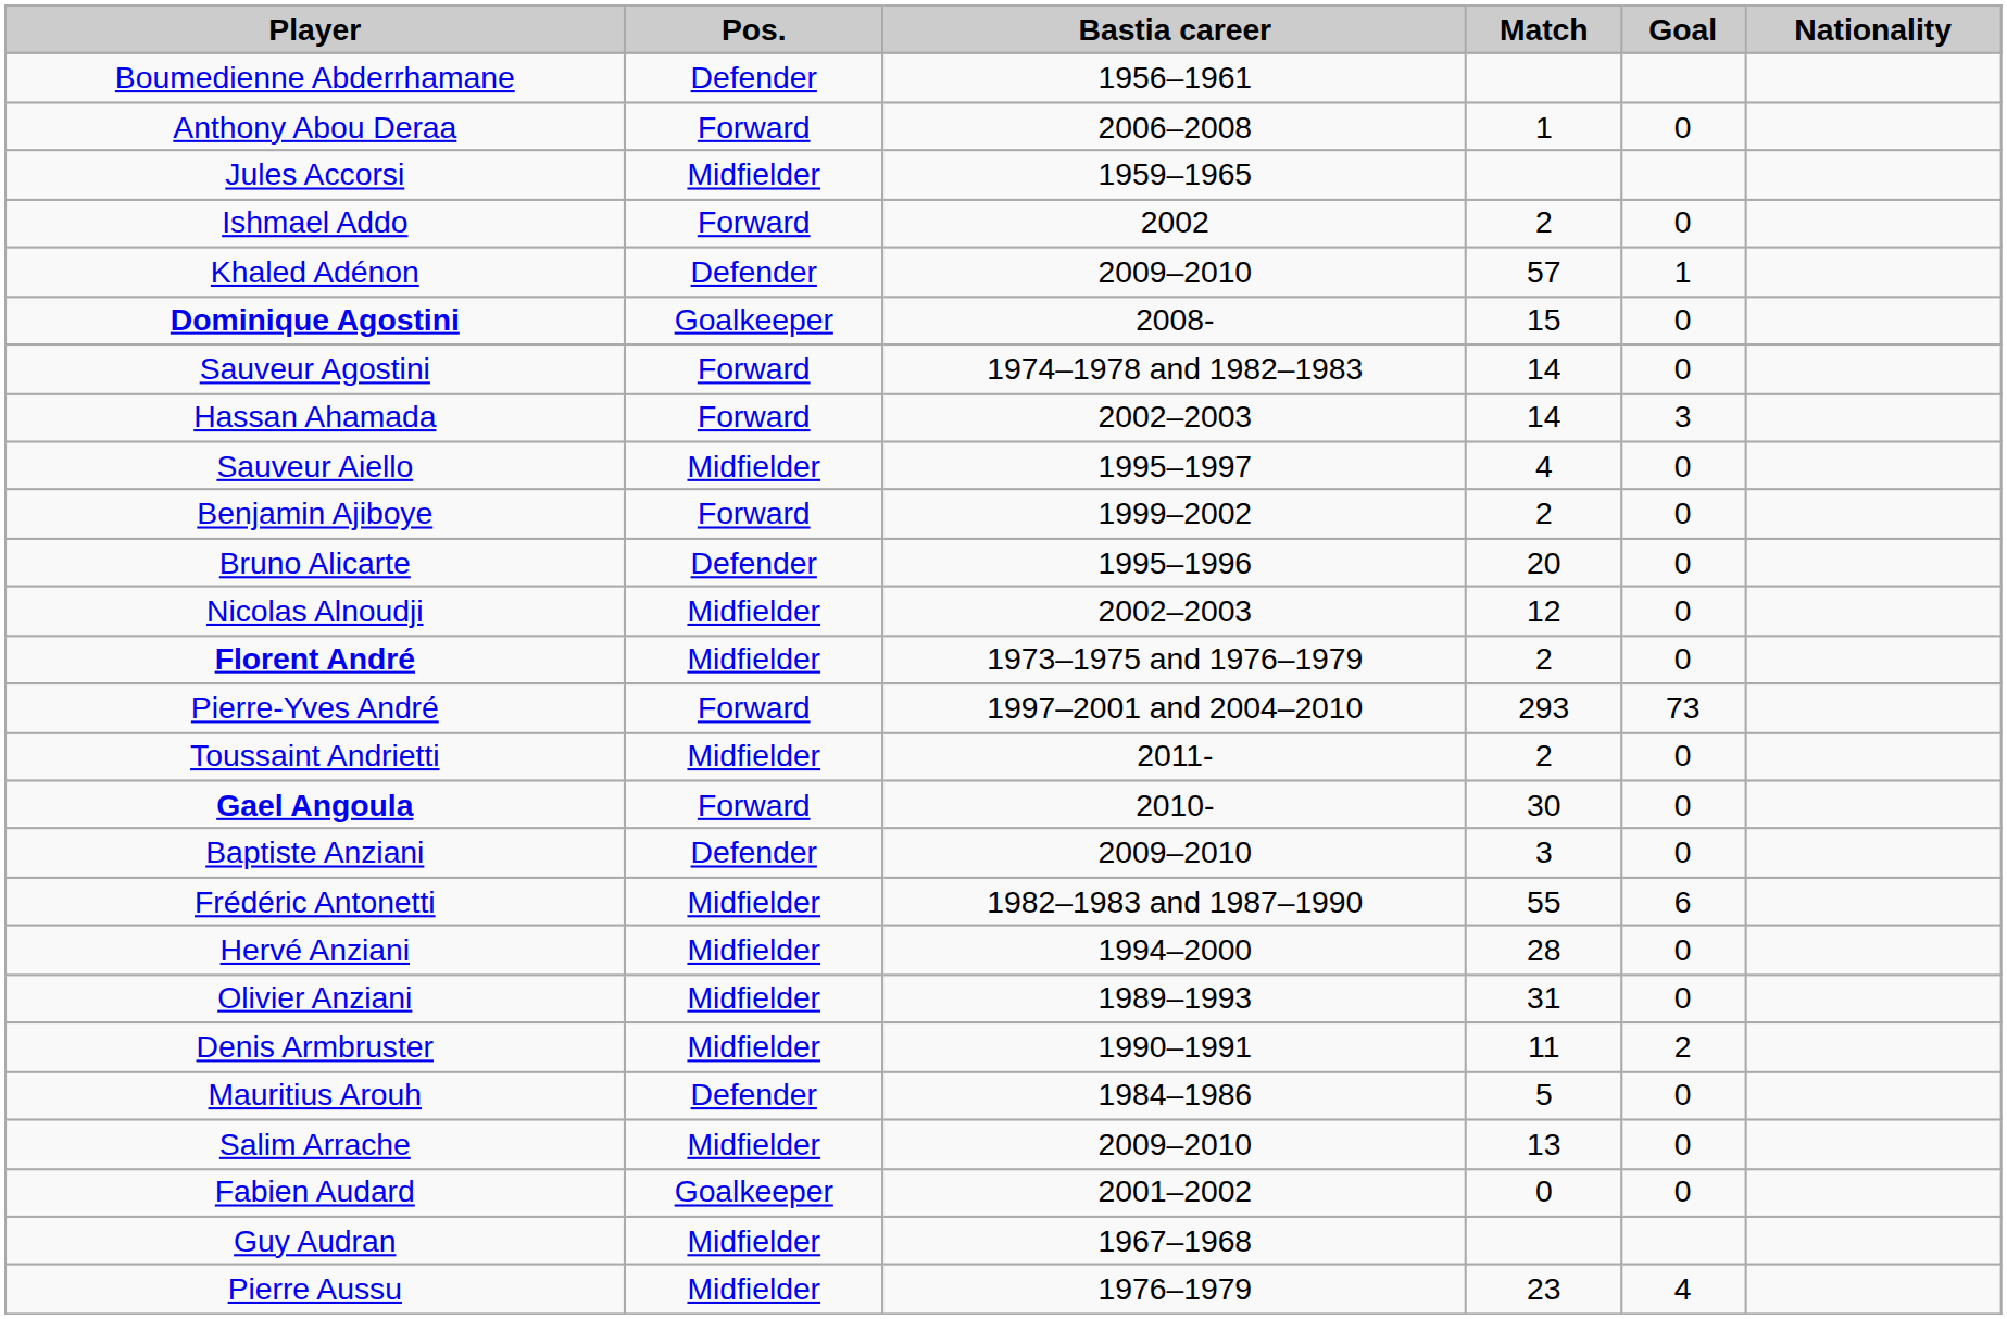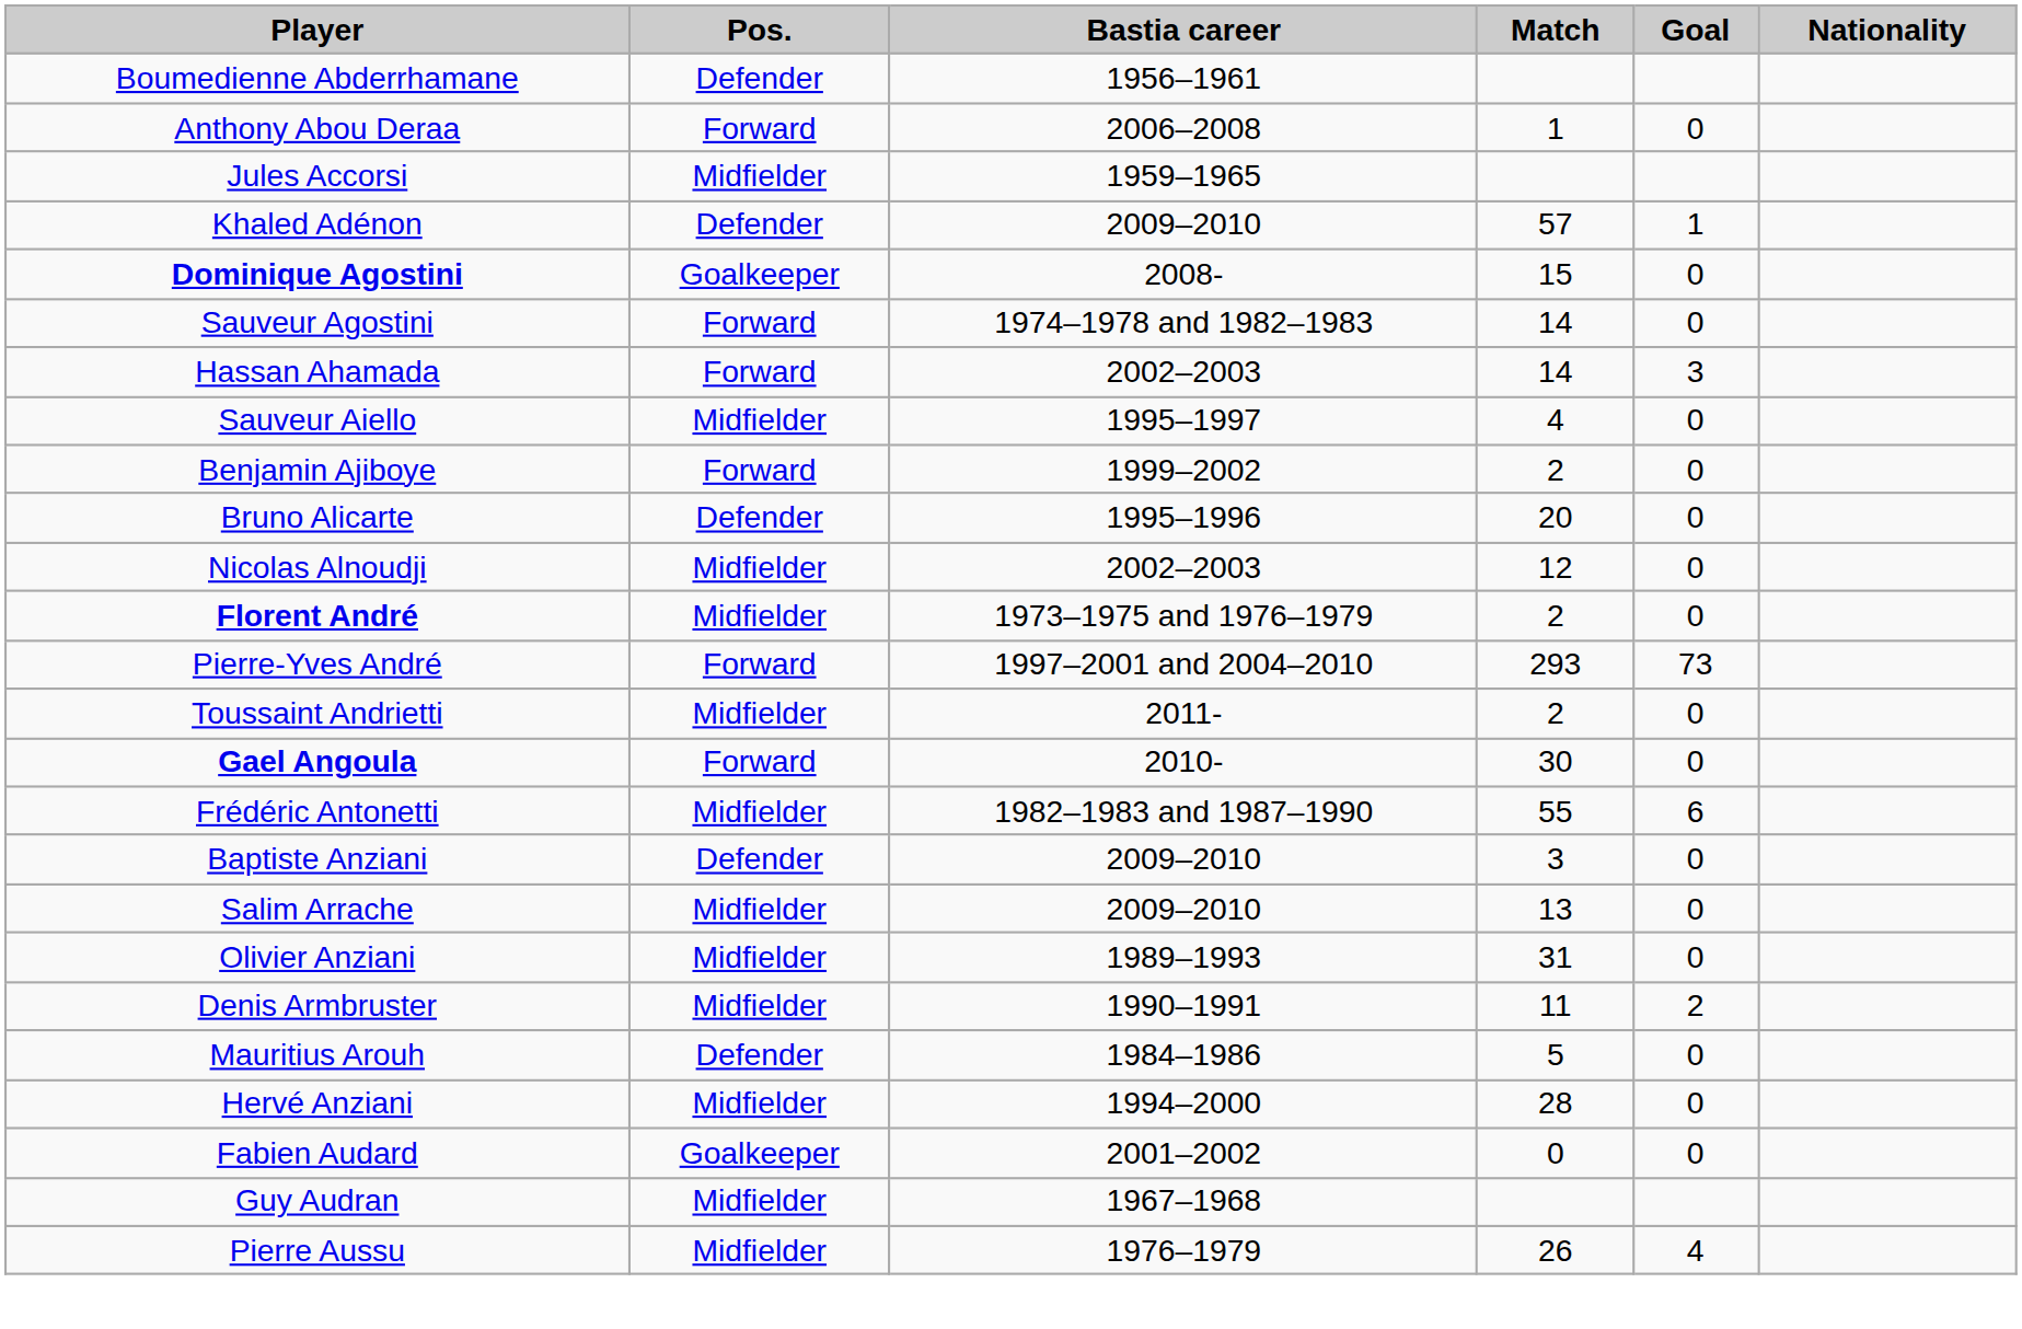- row: Ishmael Addo | Forward | 2002 | 2 | 0
rows swapped: Frédéric Antonetti <-> Baptiste Anziani
rows swapped: Hervé Anziani <-> Salim Arrache
Pierre Aussu | Match: 23 -> 26
